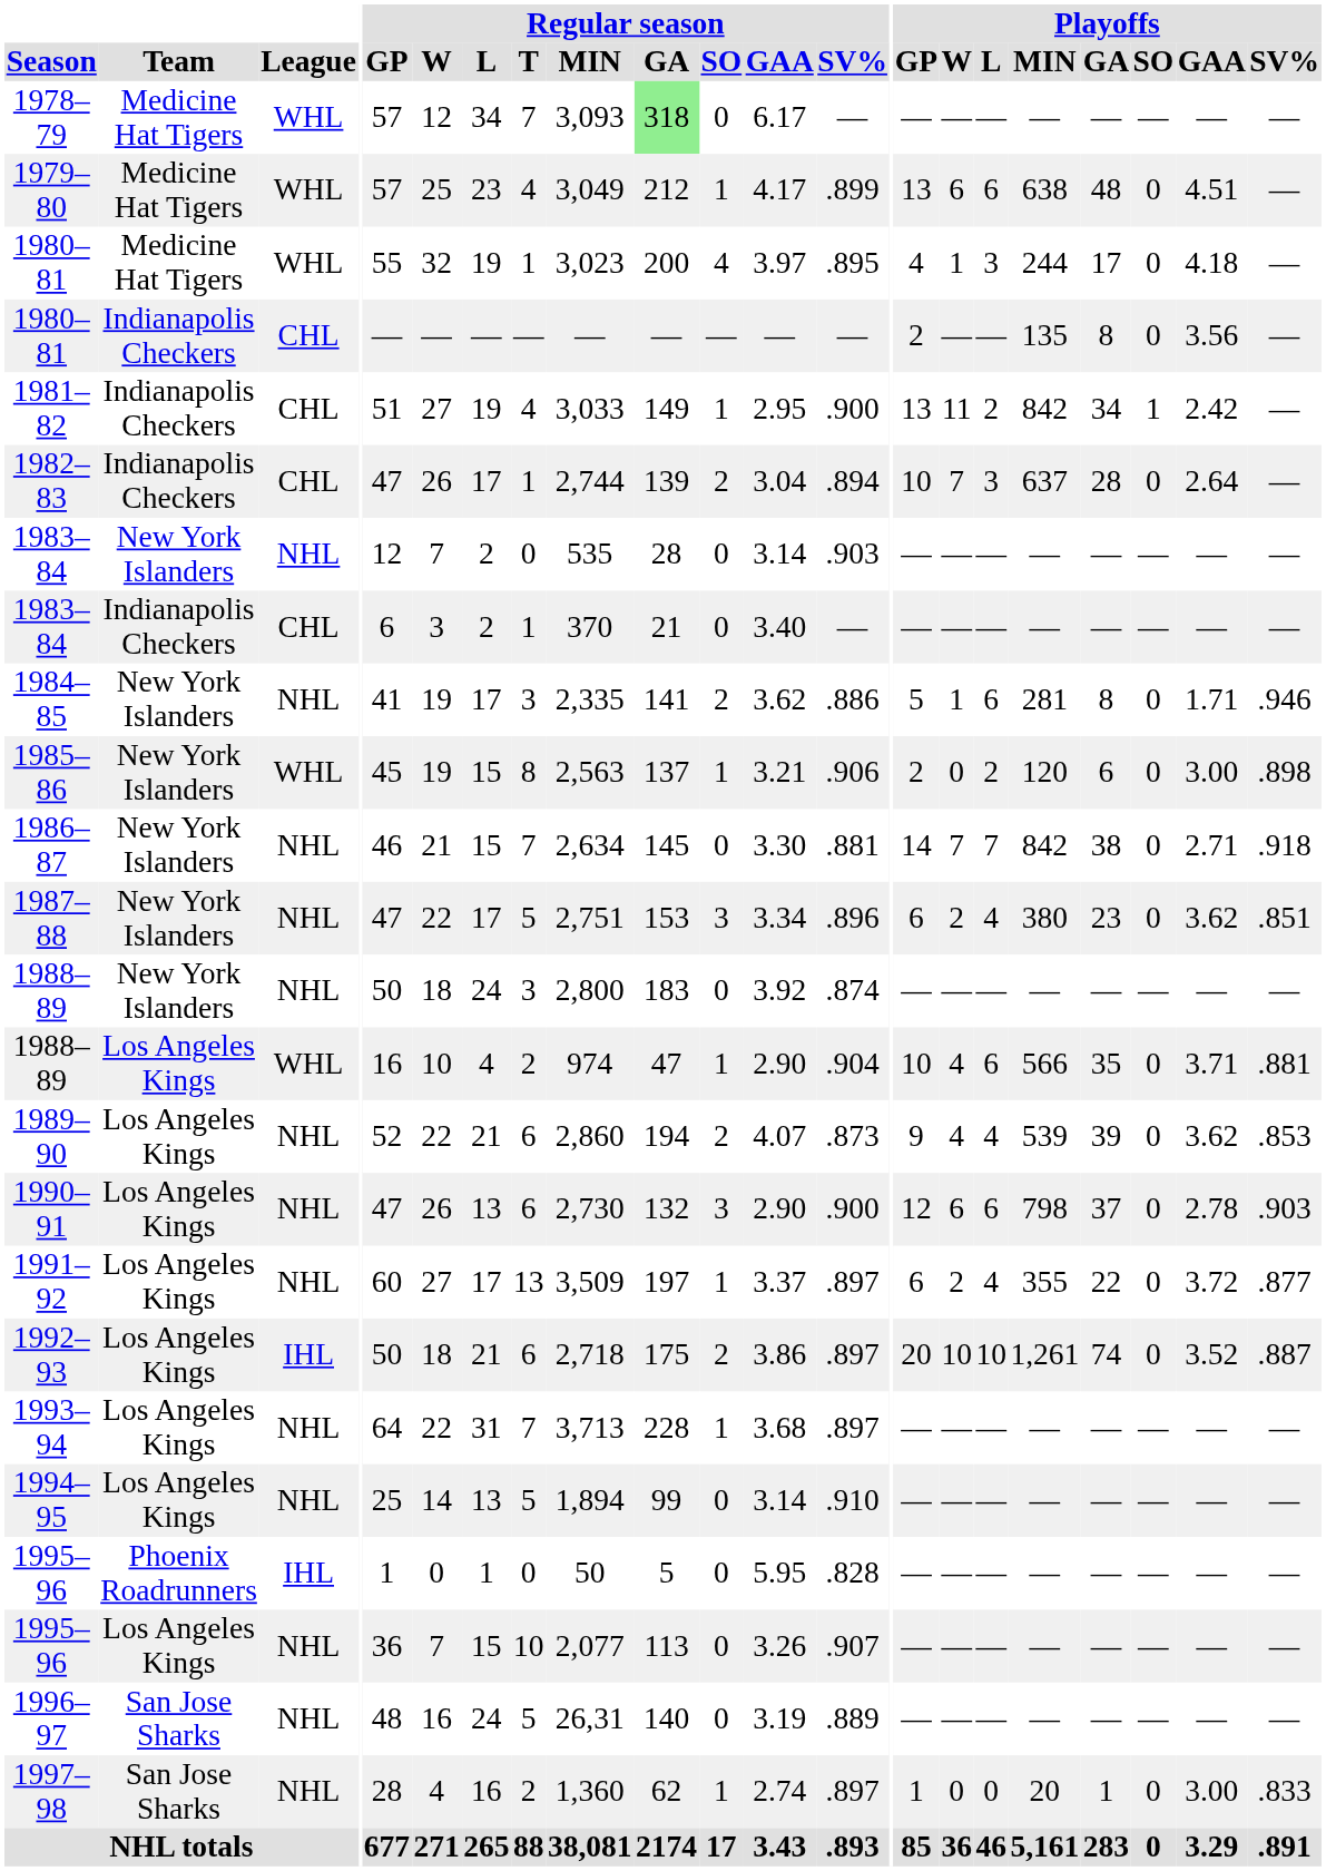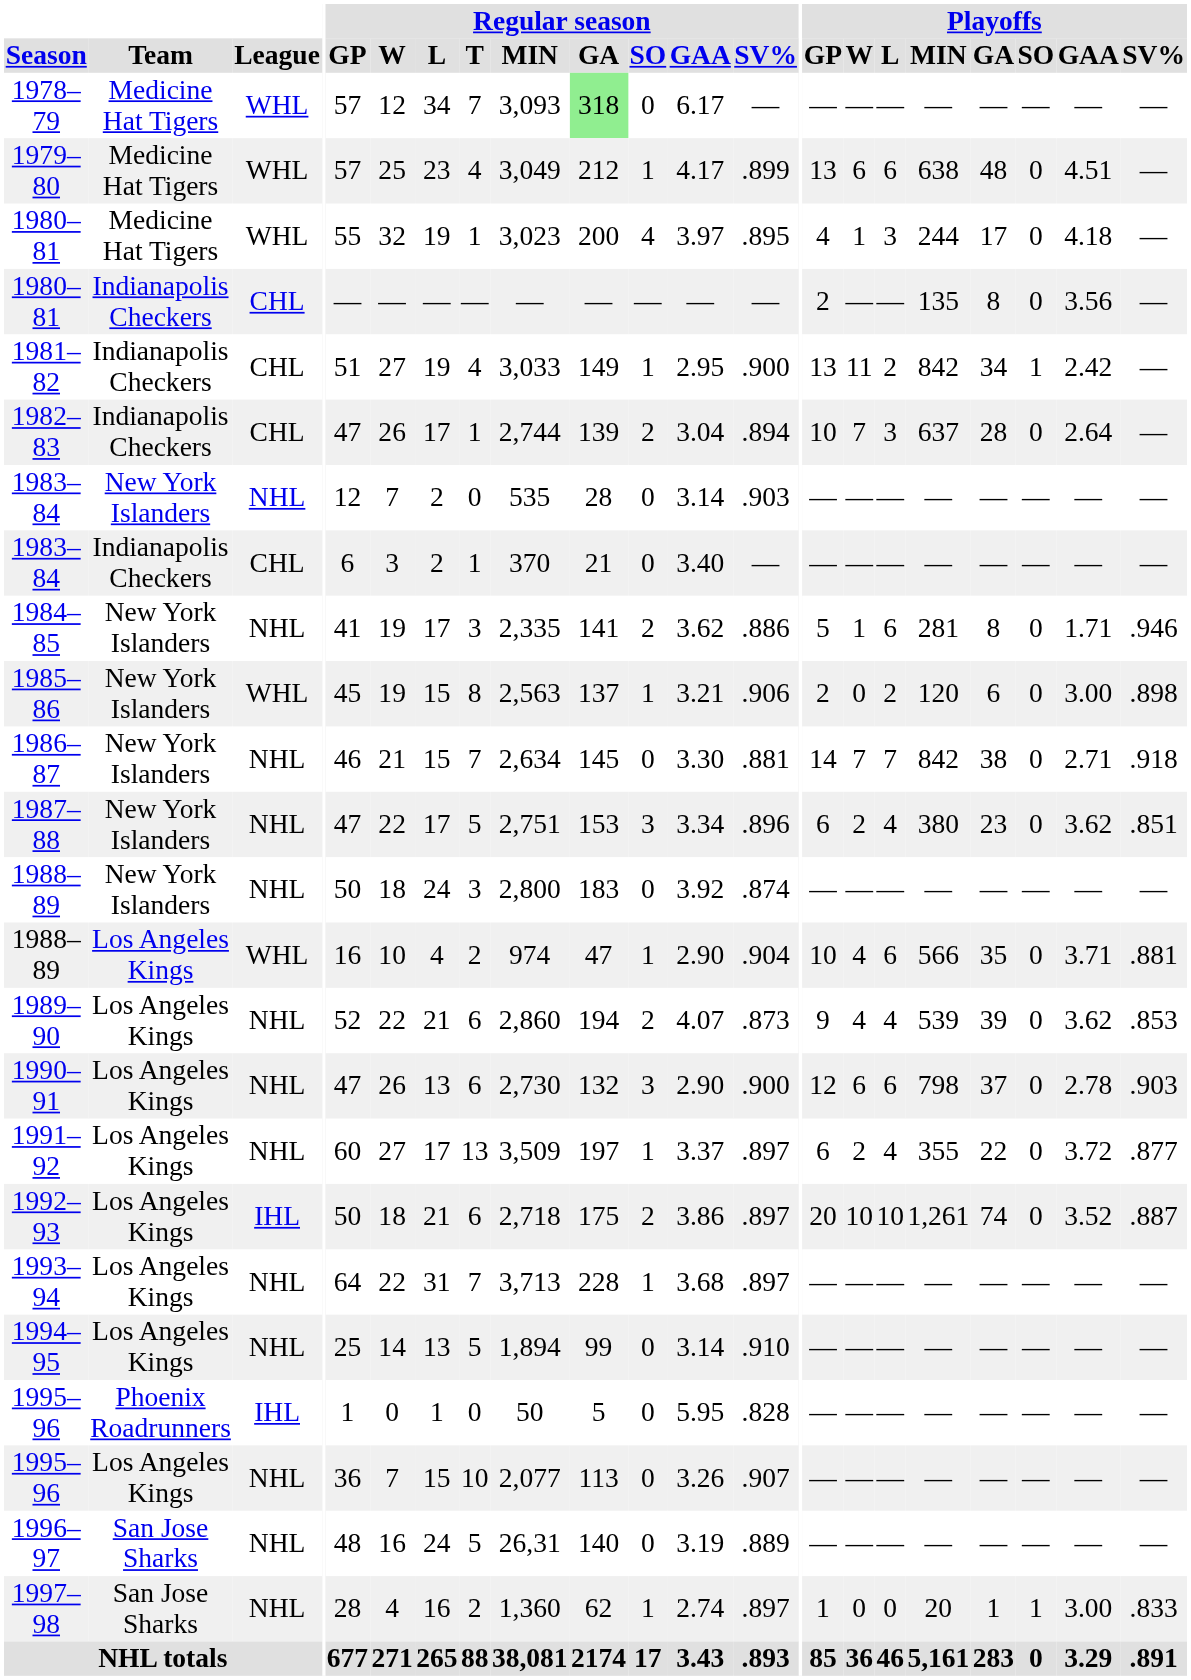1997–98 | Playoffs / SO: 0 -> 1
